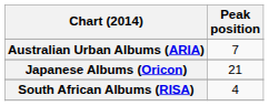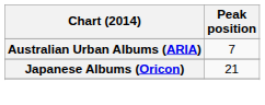- row: South African Albums (RISA) | 4
